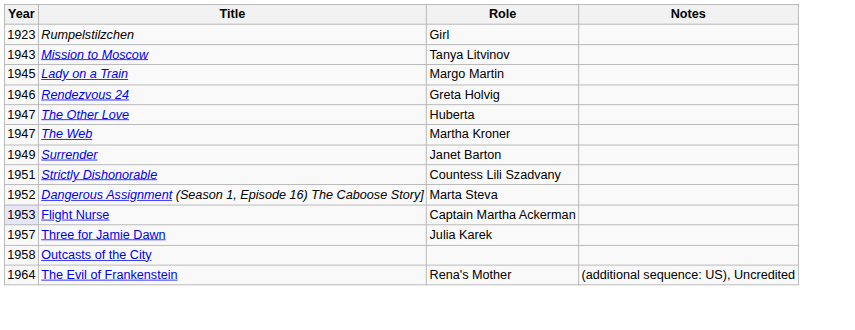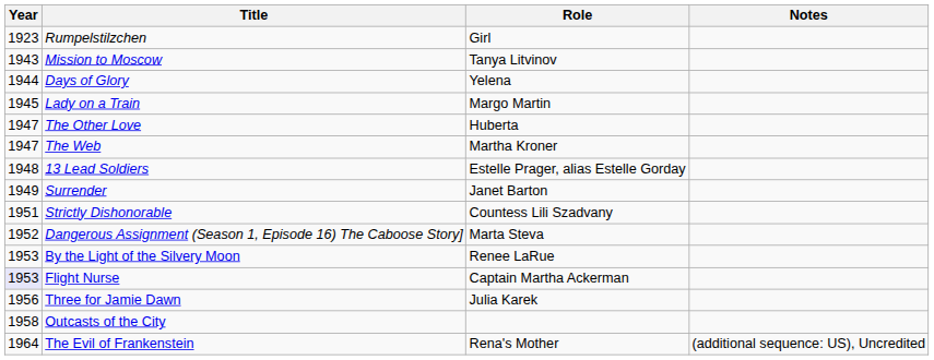+ row: 1944 | Days of Glory | Yelena
- row: 1946 | Rendezvous 24 | Greta Holvig
+ row: 1948 | 13 Lead Soldiers | Estelle Prager, alias Estelle Gorday
+ row: 1953 | By the Light of the Silvery Moon | Renee LaRue
Three for Jamie Dawn | Year: 1957 -> 1956
